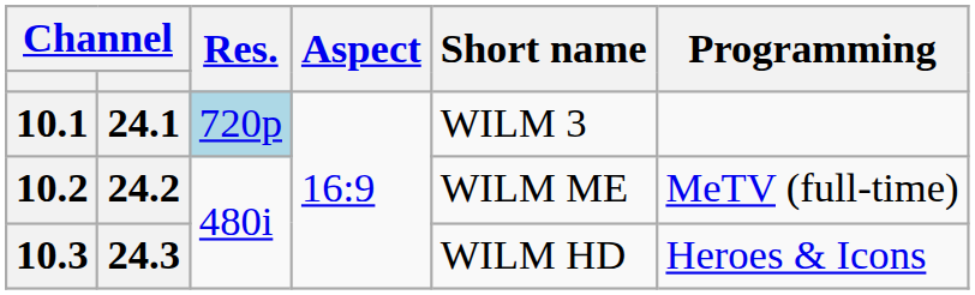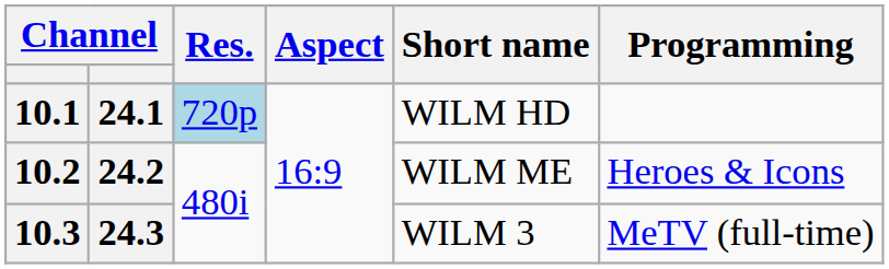10.1 | Short name: WILM 3 -> WILM HD
10.2 | Programming: MeTV (full-time) -> Heroes & Icons
10.3 | Short name: WILM HD -> WILM 3
10.3 | Programming: Heroes & Icons -> MeTV (full-time)
